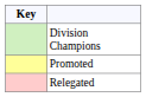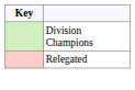- row: Promoted
